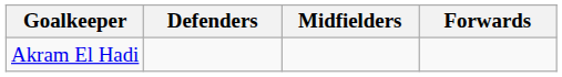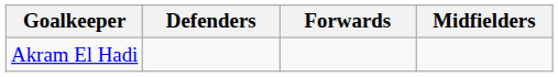columns swapped: Midfielders <-> Forwards
